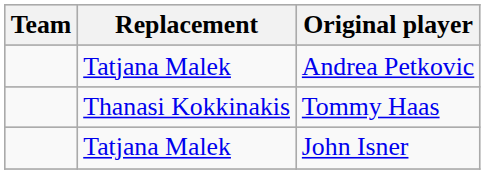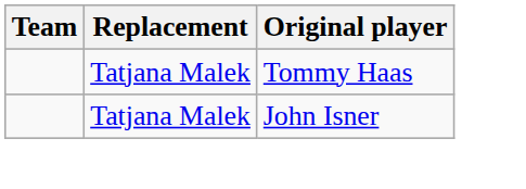- row: Tatjana Malek | Andrea Petkovic
Tommy Haas | Replacement: Thanasi Kokkinakis -> Tatjana Malek
